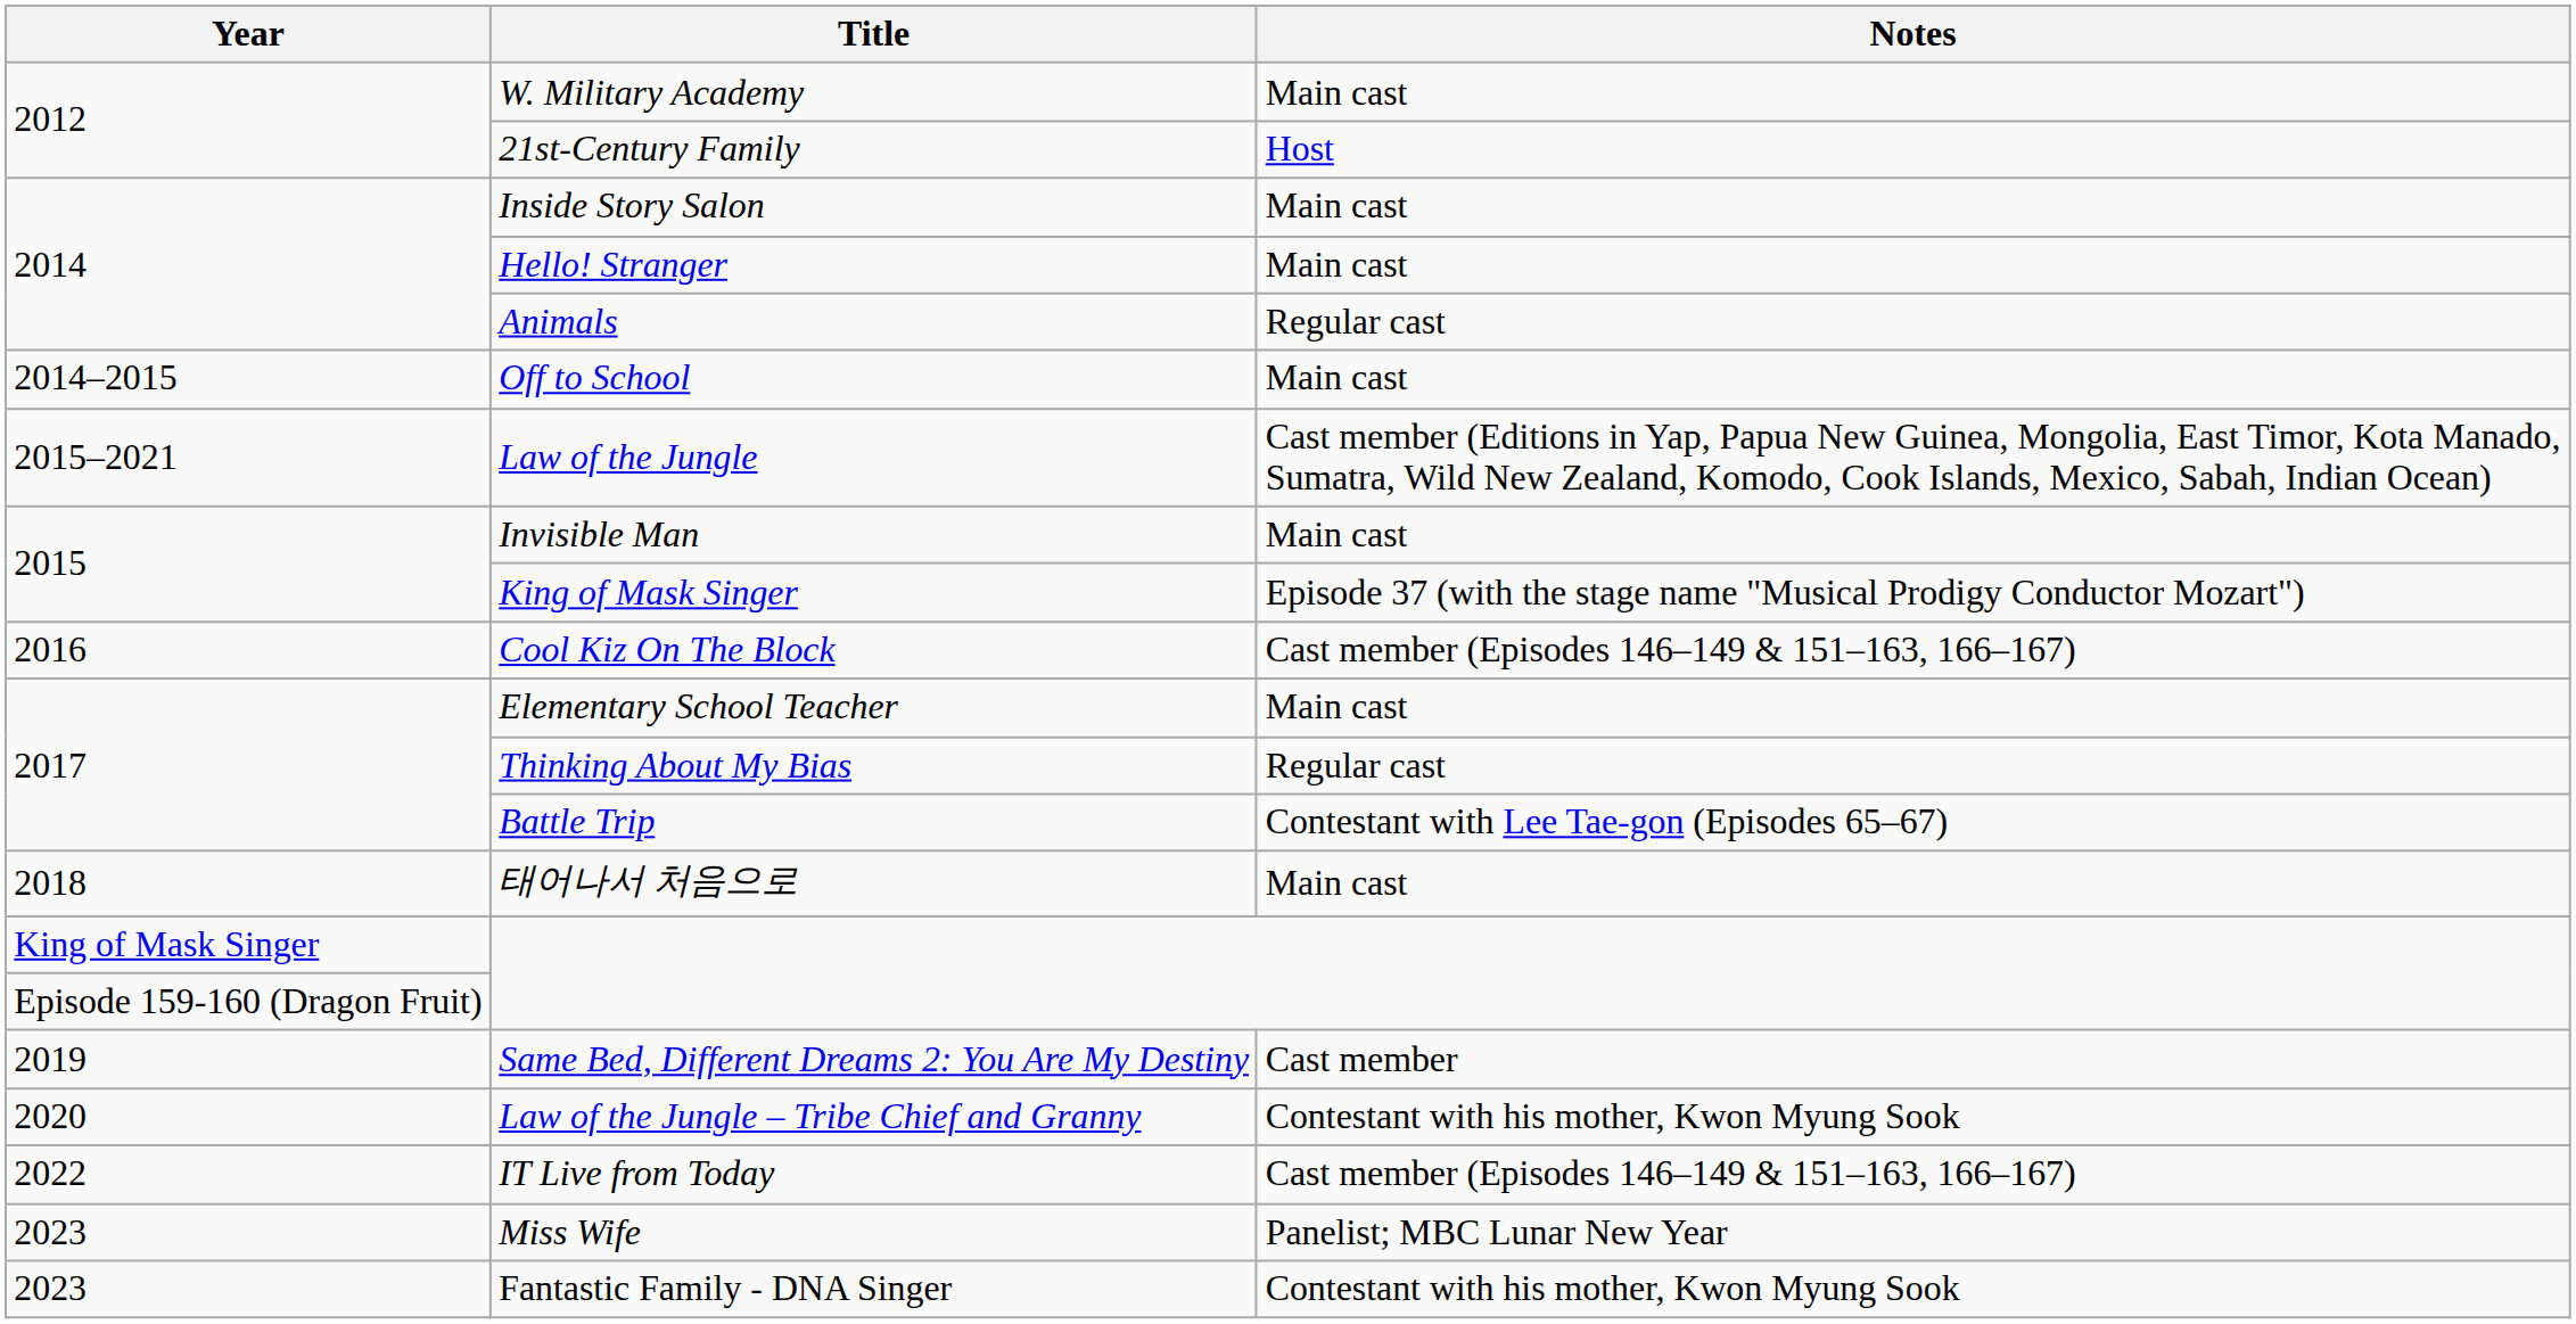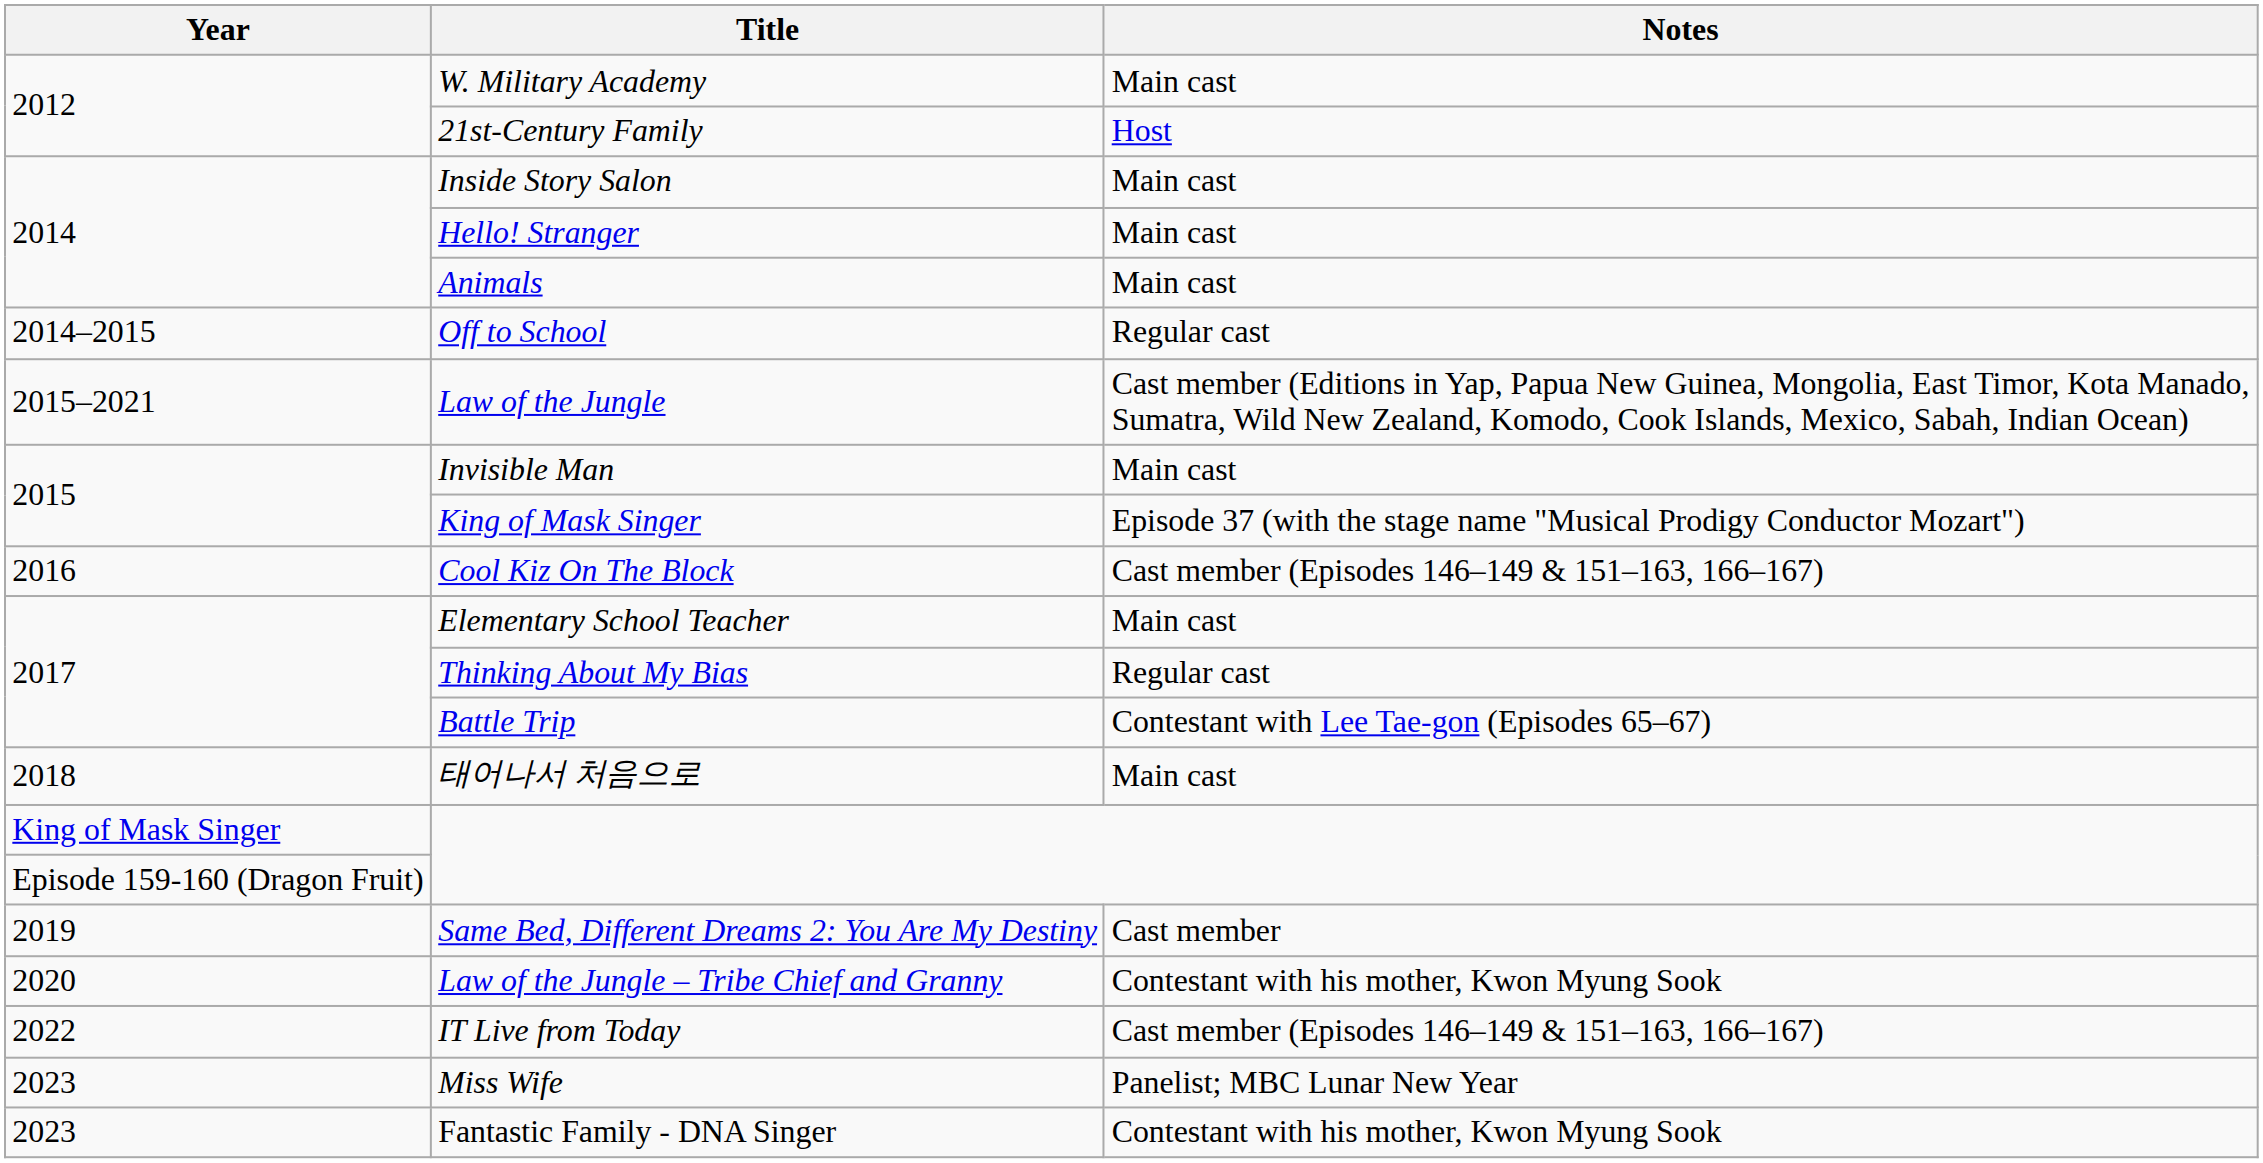Animals | Notes: Regular cast -> Main cast
Off to School | Notes: Main cast -> Regular cast
